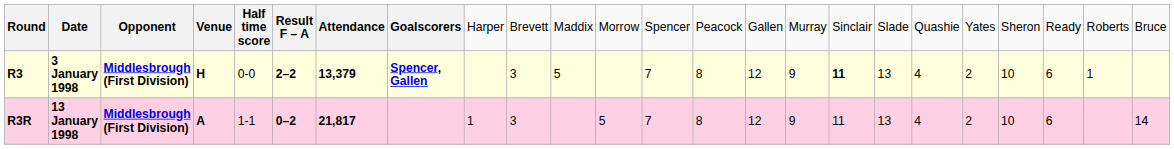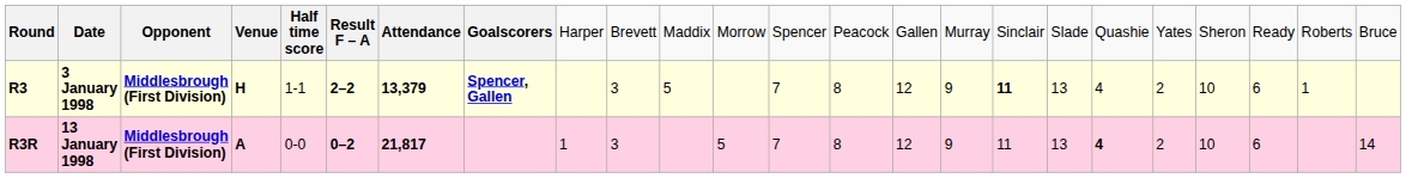R3 | column 5: 0-0 -> 1-1
R3R | column 5: 1-1 -> 0-0
R3R | column 19: normal -> bold
